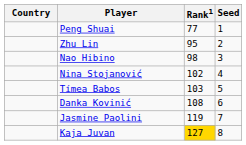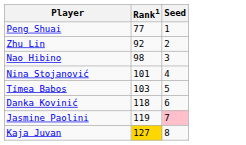- column: Country
Zhu Lin | Rank1: 95 -> 92
Nina Stojanović | Rank1: 102 -> 101
Danka Kovinić | Rank1: 108 -> 118
Jasmine Paolini | Seed: no background -> pink background
